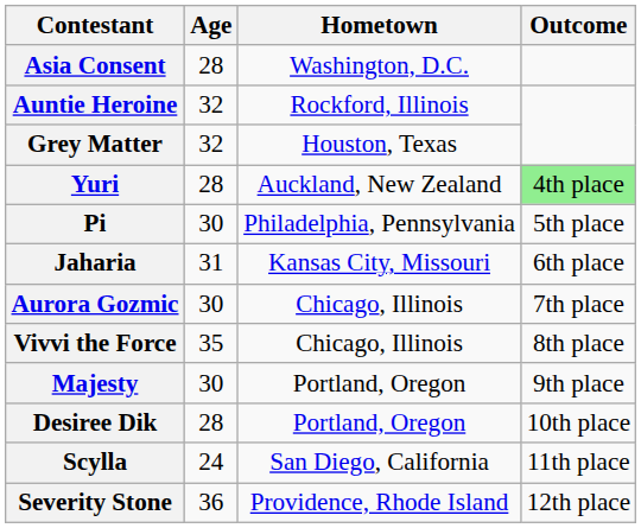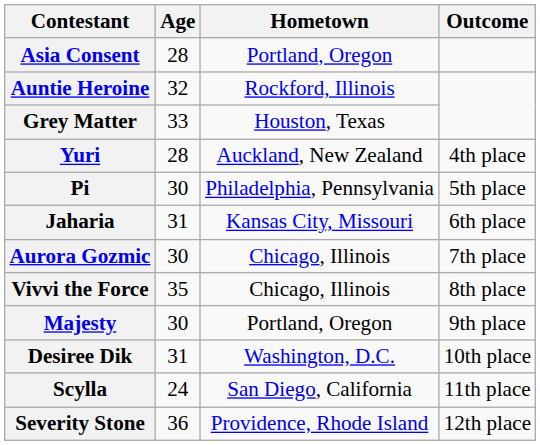Asia Consent | Hometown: Washington, D.C. -> Portland, Oregon
Grey Matter | Age: 32 -> 33
Yuri | Outcome: lightgreen background -> no background
Desiree Dik | Age: 28 -> 31
Desiree Dik | Hometown: Portland, Oregon -> Washington, D.C.
